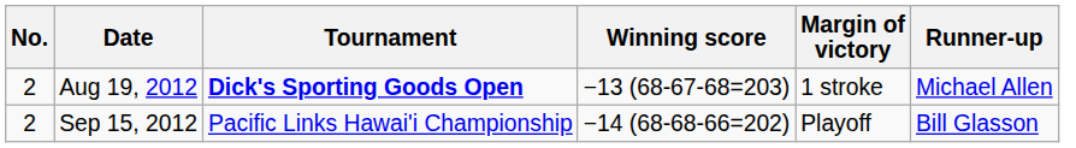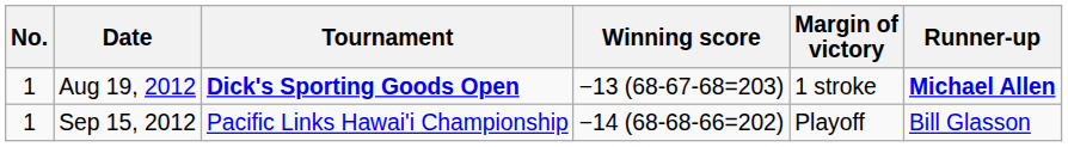Aug 19, 2012 | No.: 2 -> 1
Aug 19, 2012 | Runner-up: normal -> bold
Sep 15, 2012 | No.: 2 -> 1
